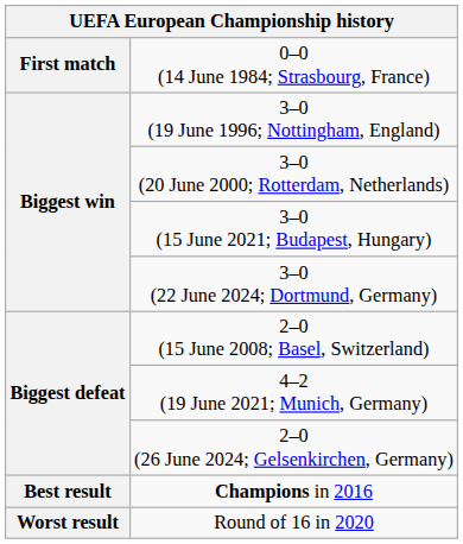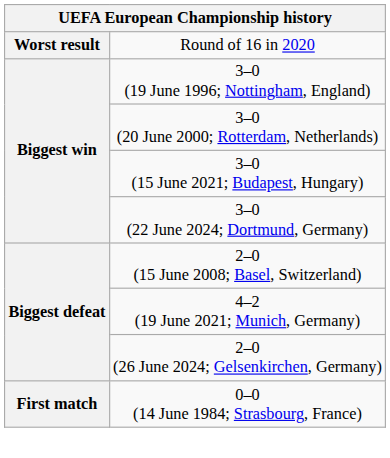rows swapped: 0–0 (14 June 1984; Strasbourg, France) <-> Round of 16 in 2020
- row: Best result | Champions in 2016
